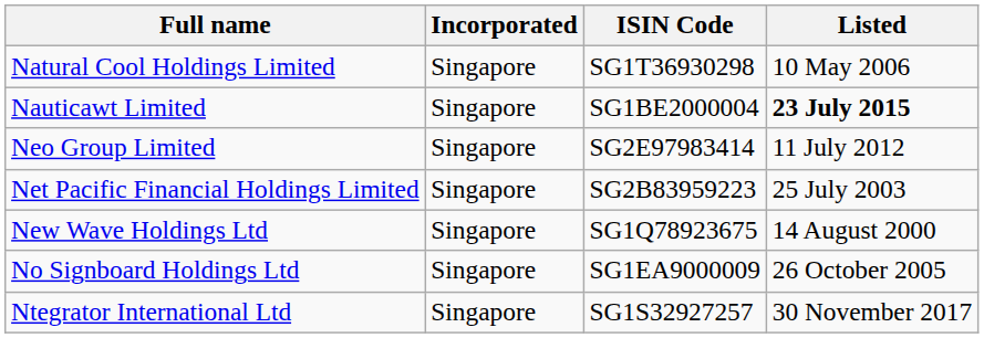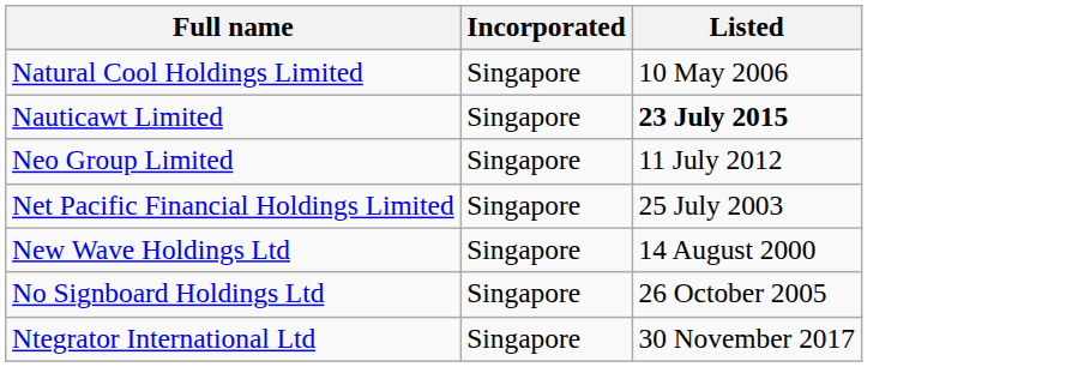- column: ISIN Code | SG1T36930298 | SG1BE2000004 | SG2E97983414 | SG2B83959223 | SG1Q78923675 | SG1EA9000009 | SG1S32927257
